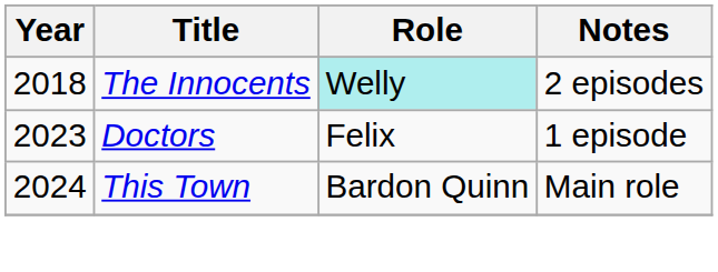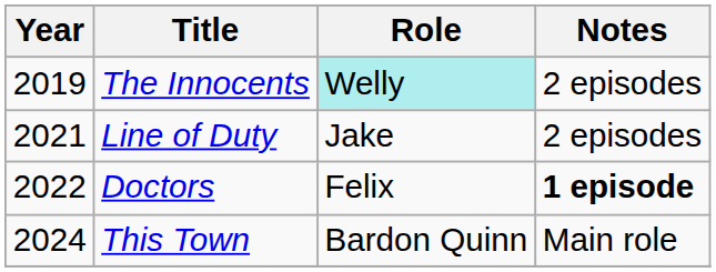The Innocents | Year: 2018 -> 2019
+ row: 2021 | Line of Duty | Jake | 2 episodes
Doctors | Year: 2023 -> 2022
Doctors | Notes: normal -> bold
